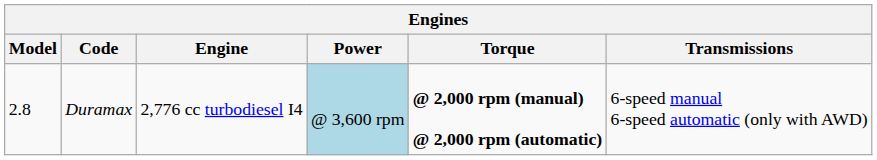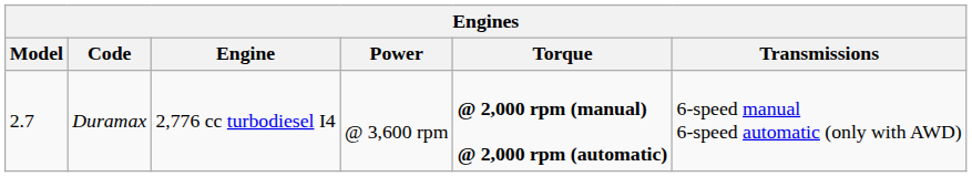Duramax | Model: 2.8 -> 2.7
Duramax | Power: lightblue background -> no background
